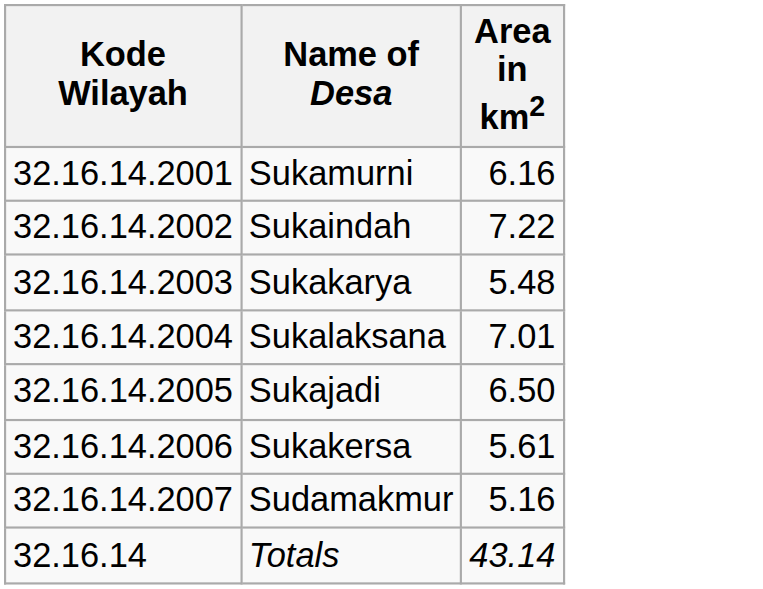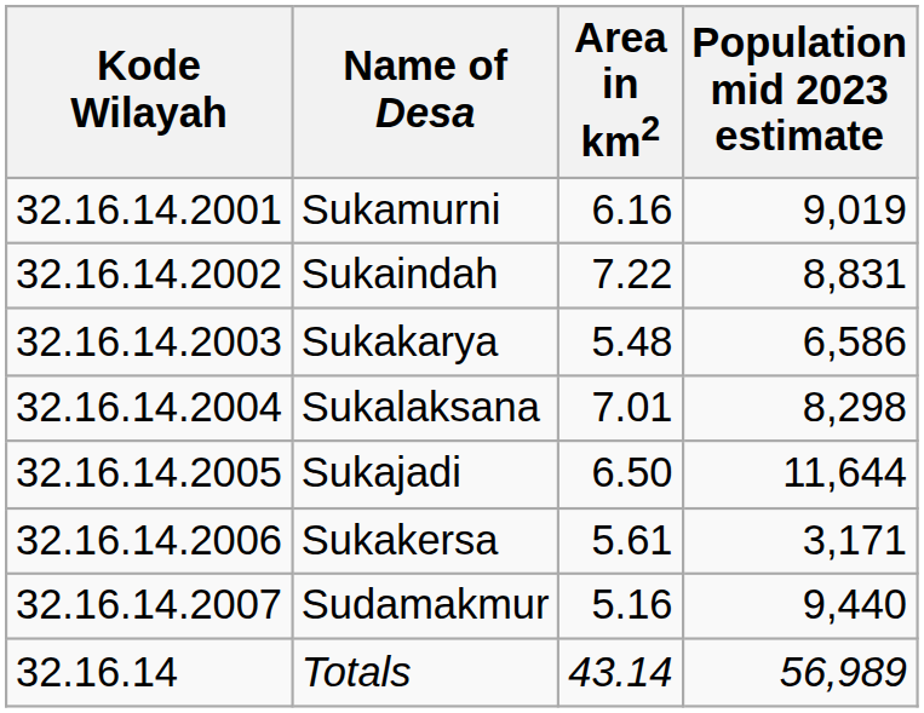+ column: Population mid 2023 estimate | 9,019 | 8,831 | 6,586 | 8,298 | 11,644 | 3,171 | 9,440 | 56,989
